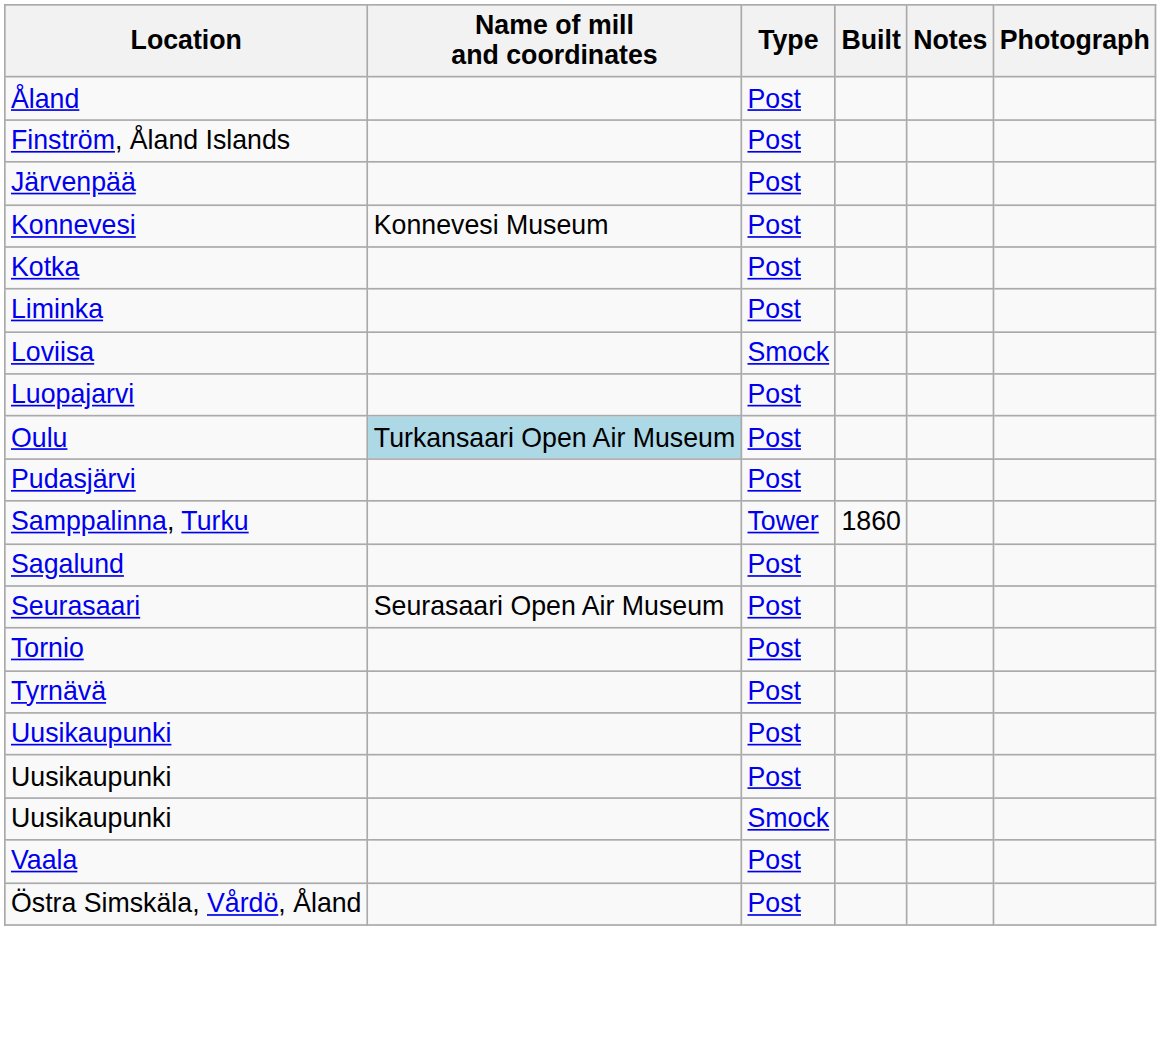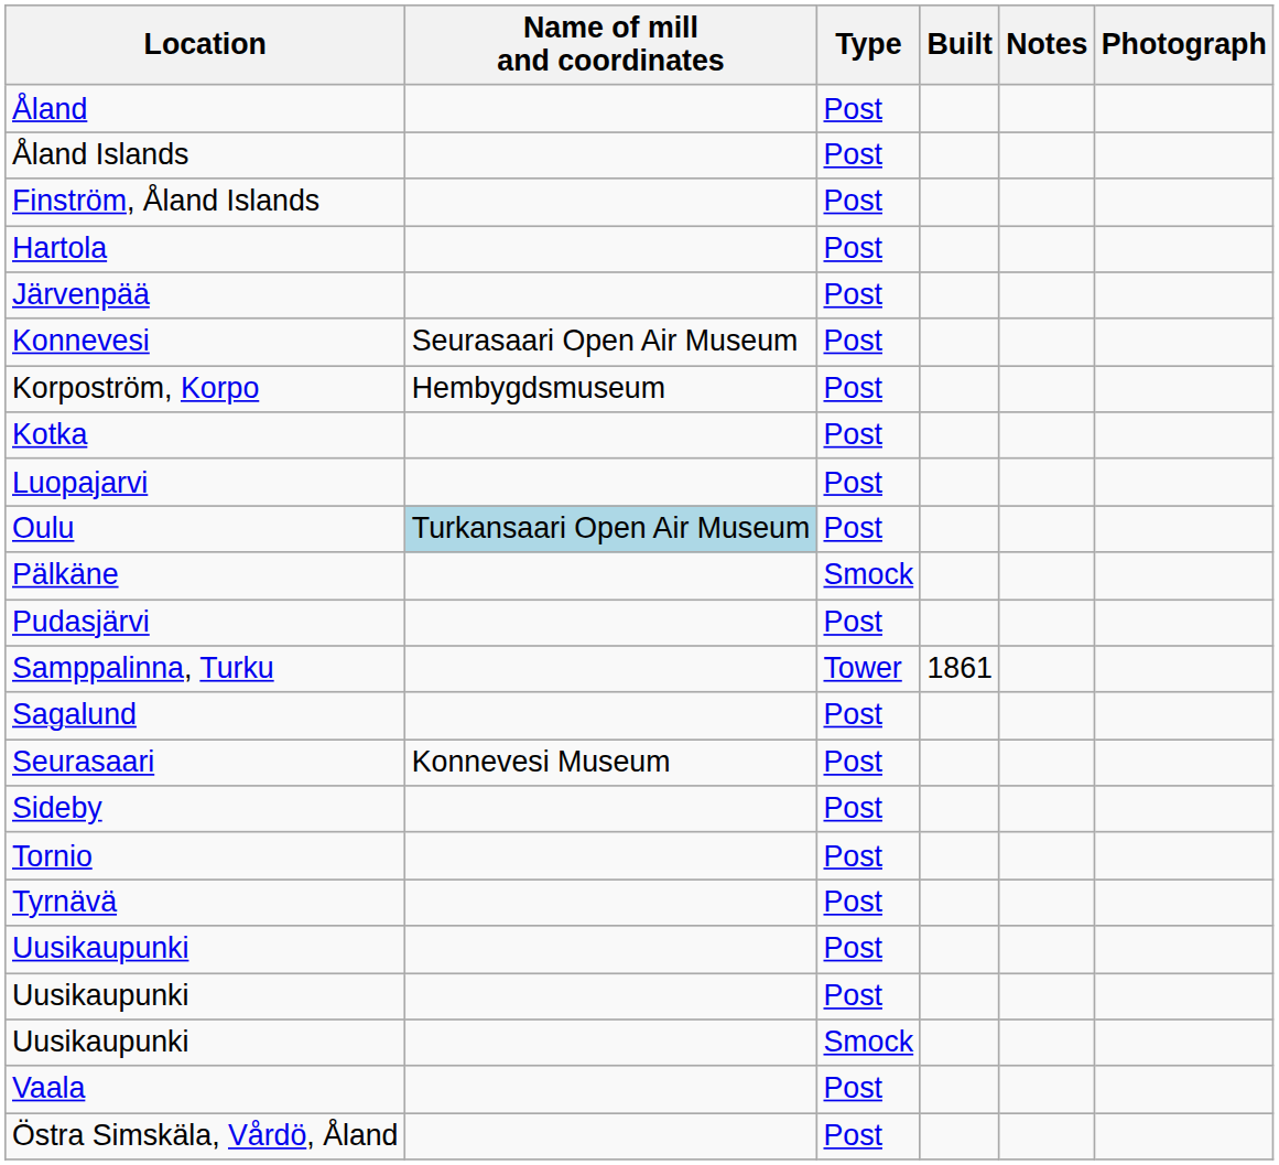+ row: Åland Islands | Post
+ row: Hartola | Post
Konnevesi | Name of mill and coordinates: Konnevesi Museum -> Seurasaari Open Air Museum
+ row: Korpoström, Korpo | Hembygdsmuseum | Post
- row: Liminka | Post
- row: Loviisa | Smock
+ row: Pälkäne | Smock
Samppalinna, Turku | Built: 1860 -> 1861
Seurasaari | Name of mill and coordinates: Seurasaari Open Air Museum -> Konnevesi Museum
+ row: Sideby | Post
